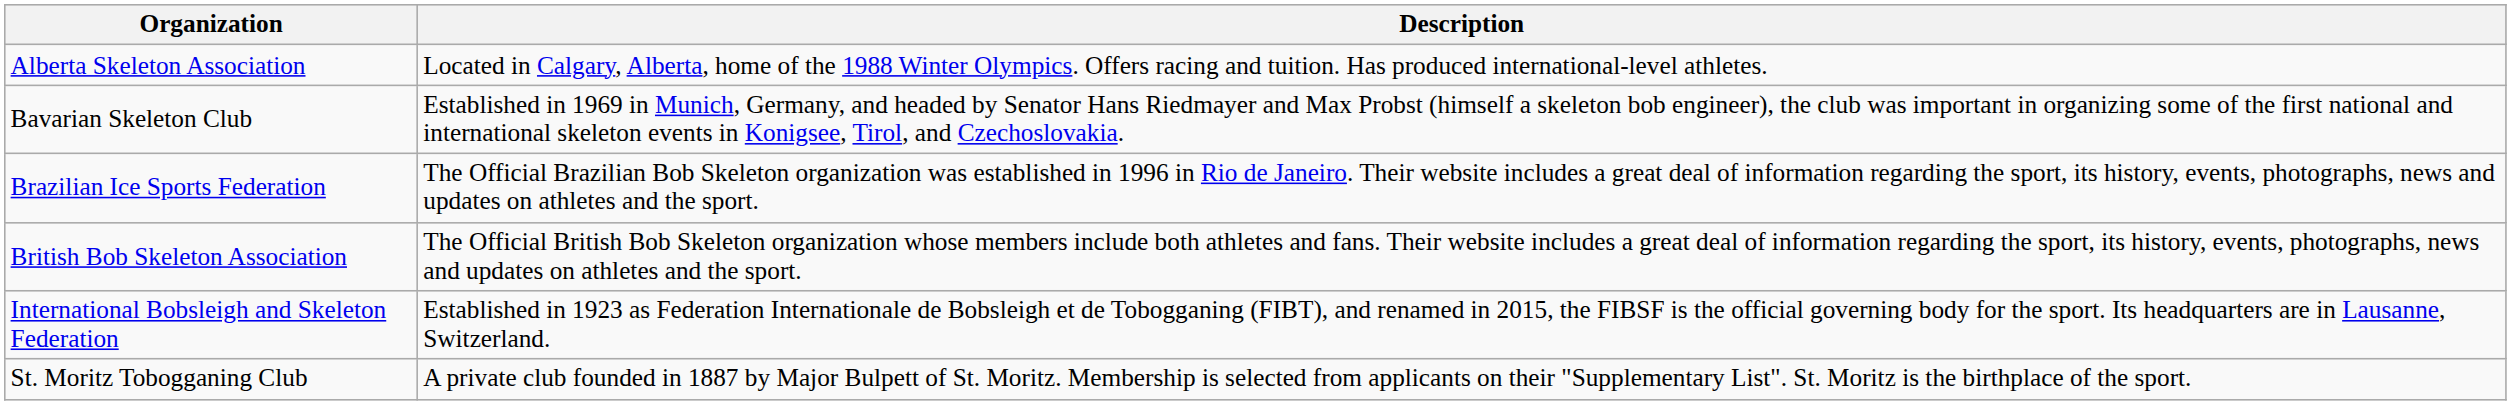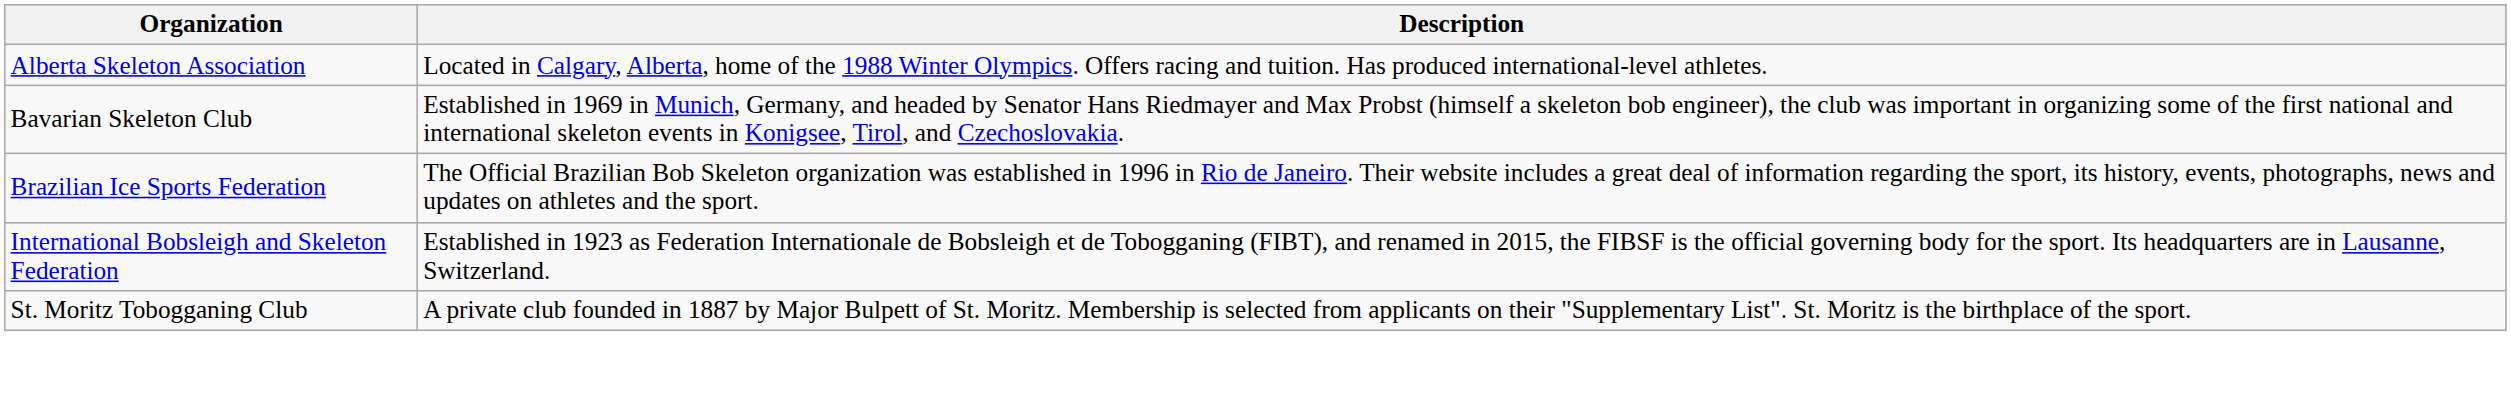- row: British Bob Skeleton Association | The Official British Bob Skeleton organization whose members include both athletes and fans. Their website includes a great deal of information regarding the sport, its history, events, photographs, news and updates on athletes and the sport.
